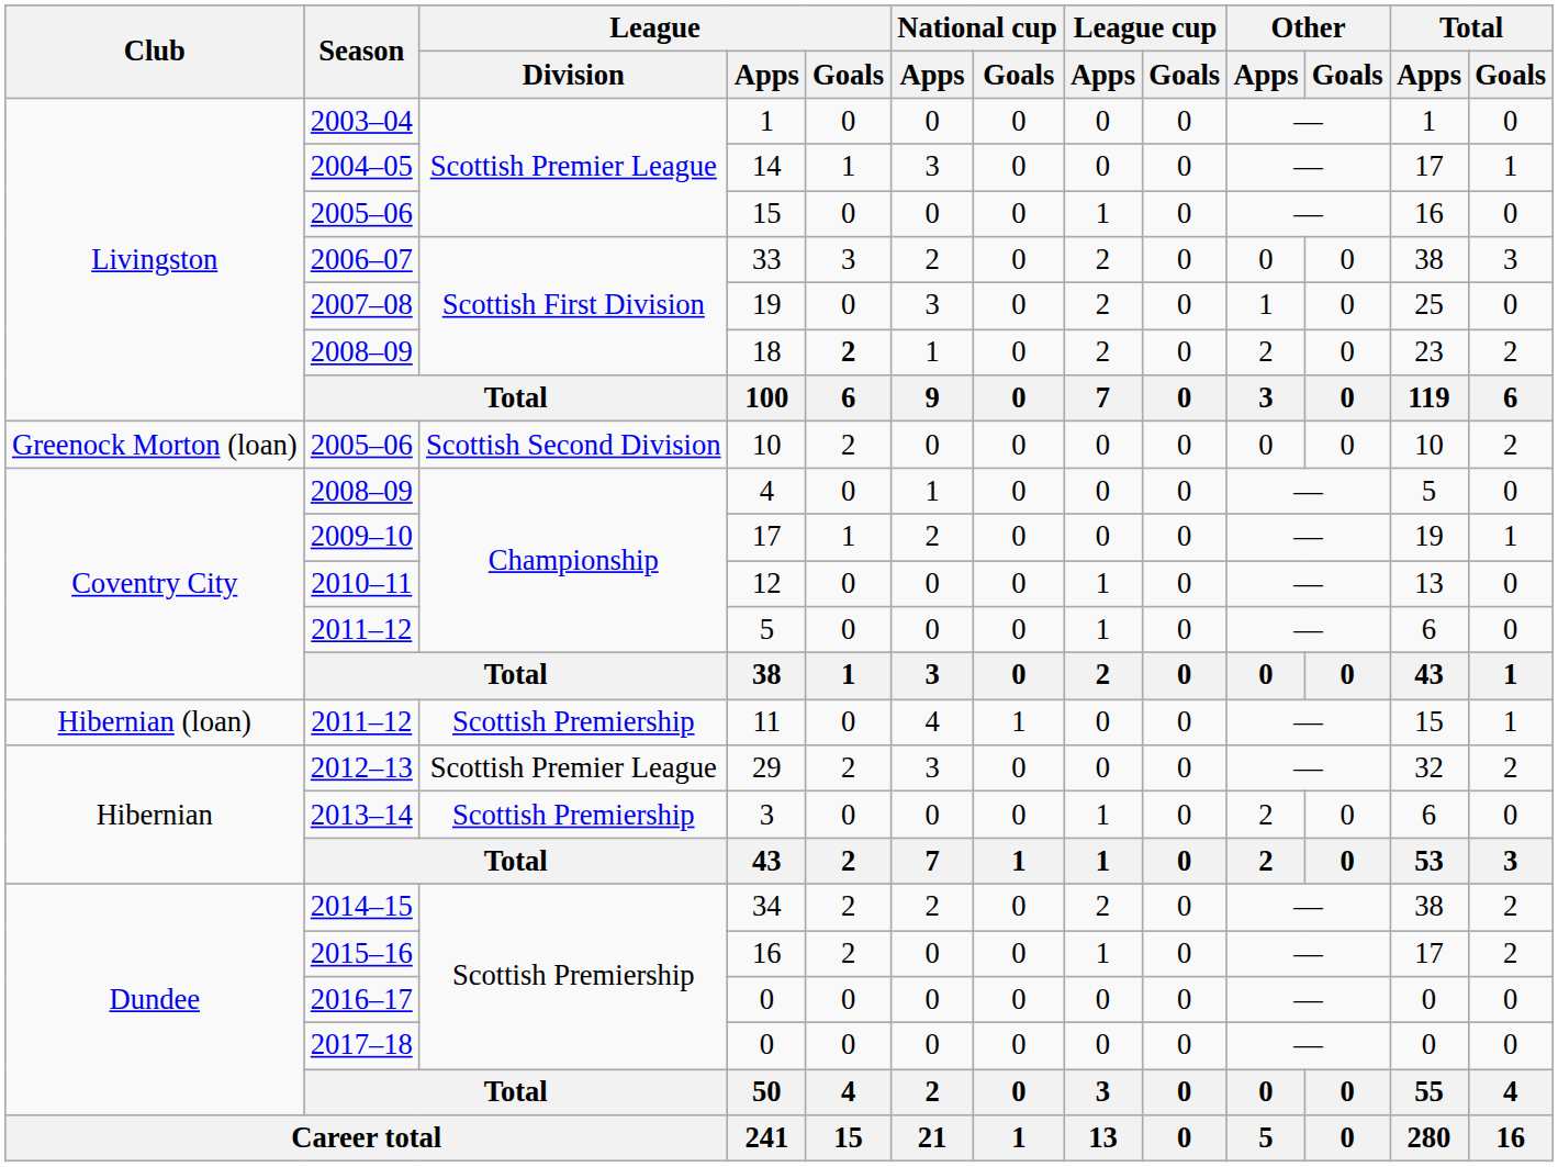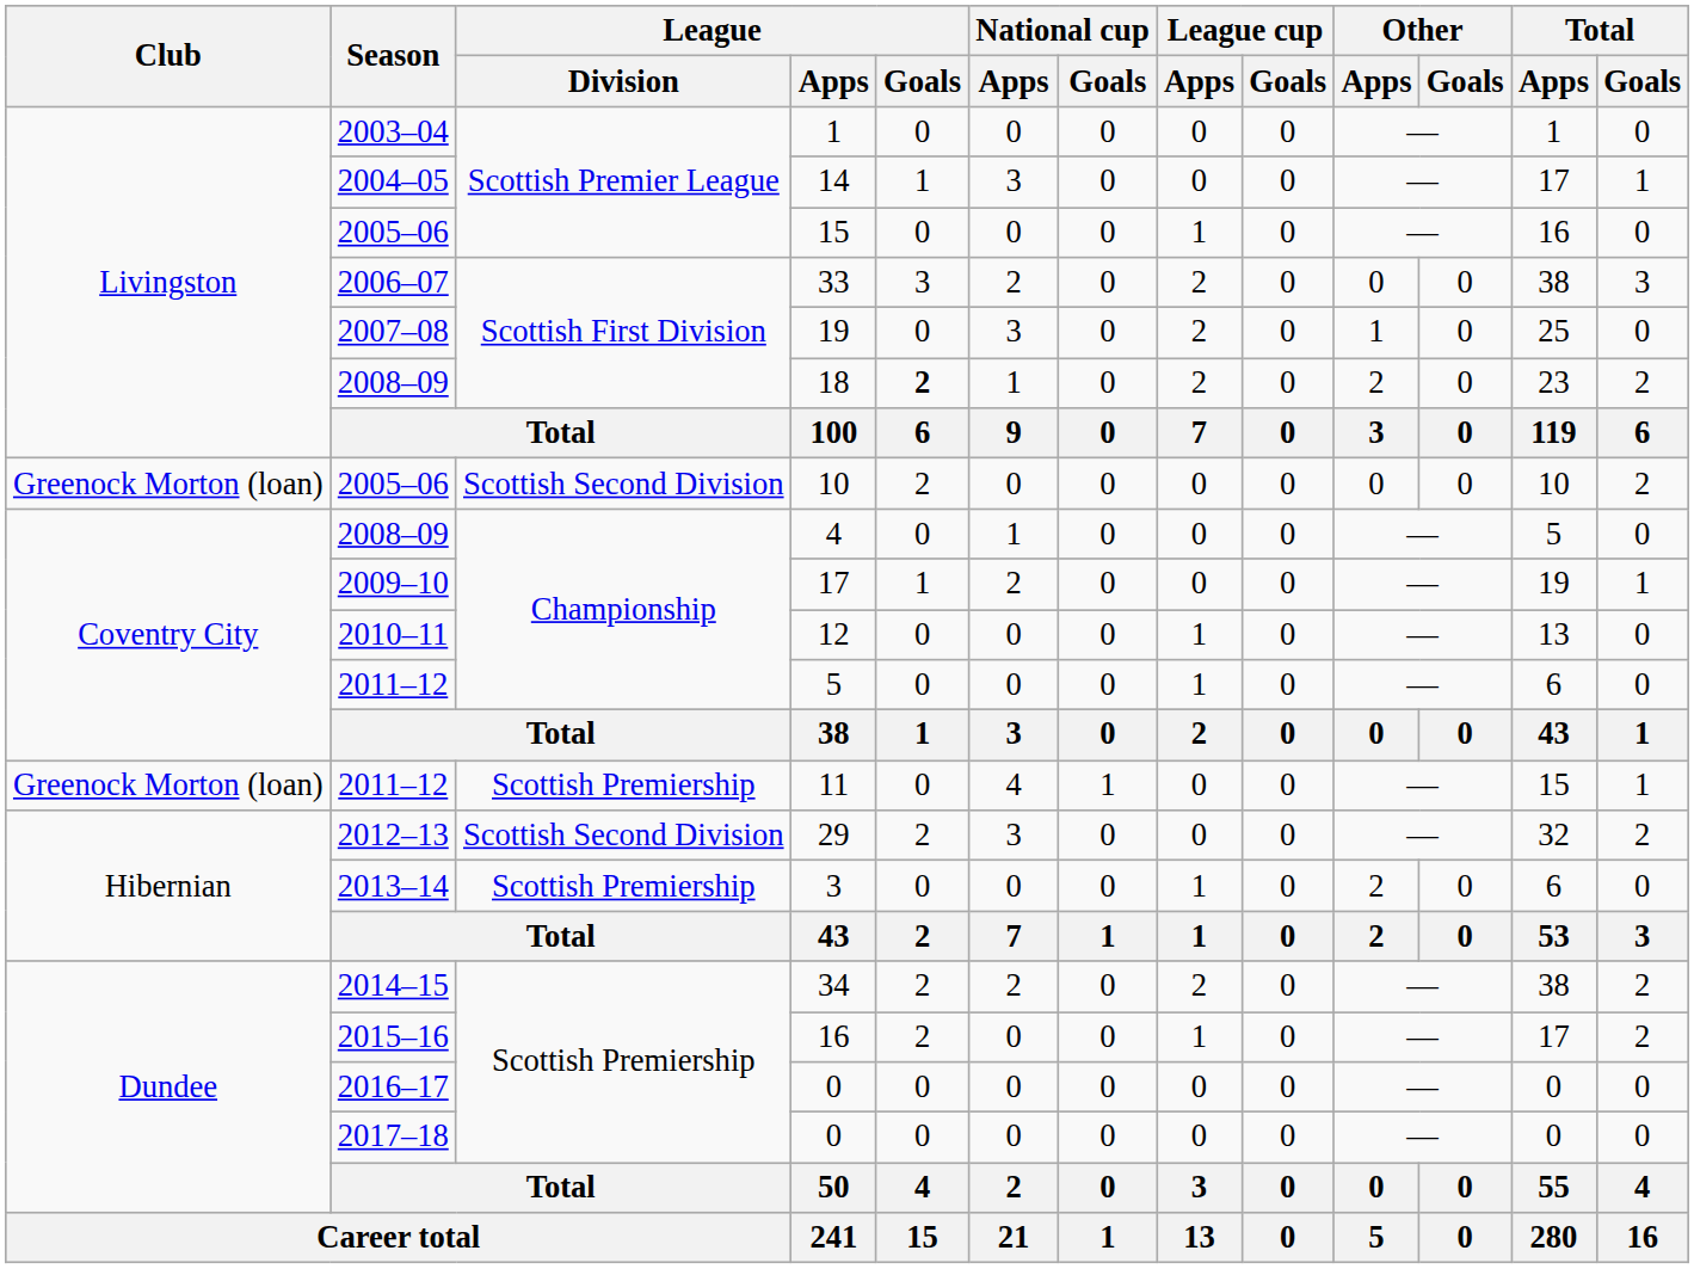11 | Club: Hibernian (loan) -> Greenock Morton (loan)
29 | League / Division: Scottish Premier League -> Scottish Second Division
